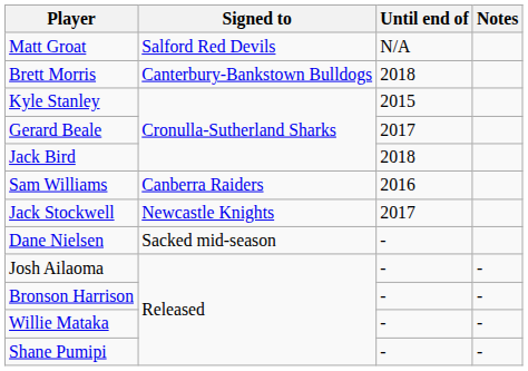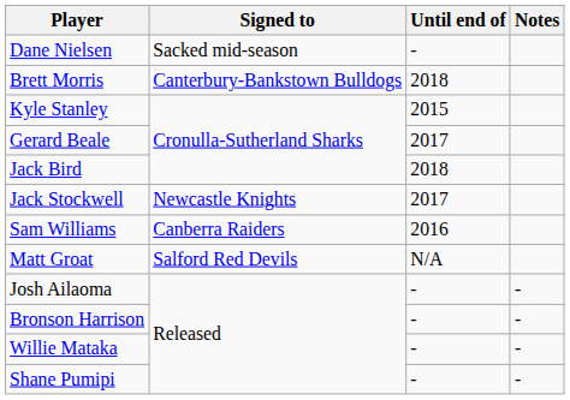rows swapped: Dane Nielsen <-> Matt Groat
rows swapped: Jack Stockwell <-> Sam Williams
